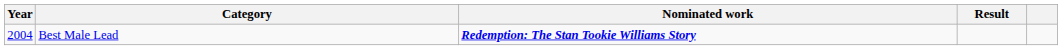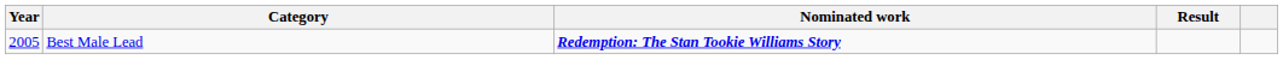Best Male Lead | Year: 2004 -> 2005
